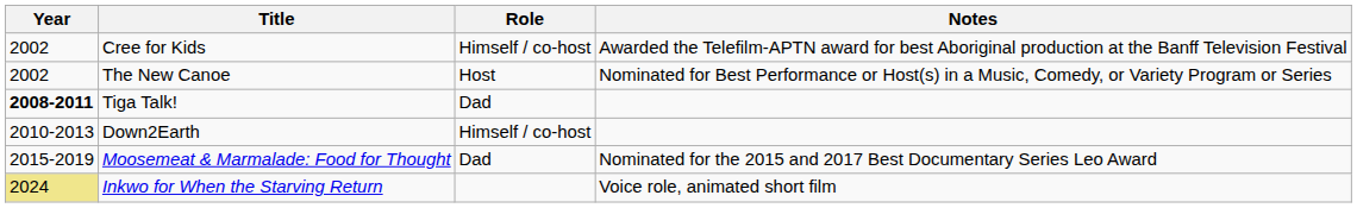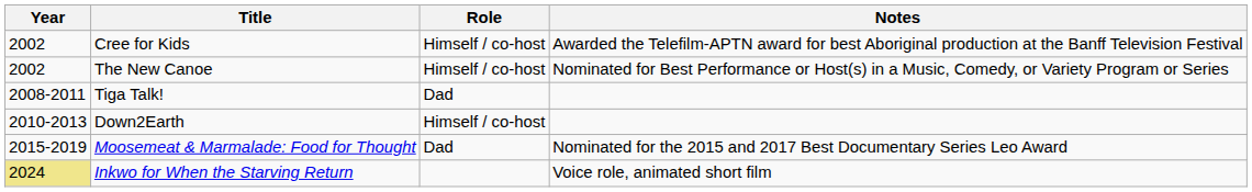The New Canoe | Role: Host -> Himself / co-host
Tiga Talk! | Year: bold -> normal
